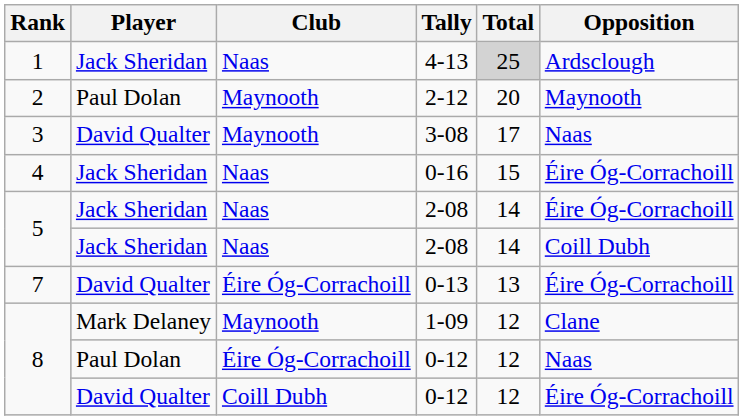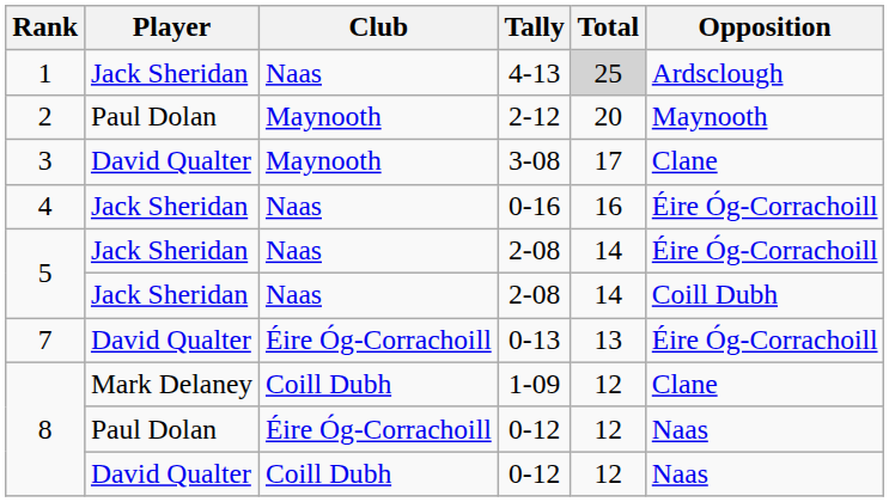3-08 | Opposition: Naas -> Clane
0-16 | Total: 15 -> 16
1-09 | Club: Maynooth -> Coill Dubh
David Qualter / 0-12 | Opposition: Éire Óg-Corrachoill -> Naas
